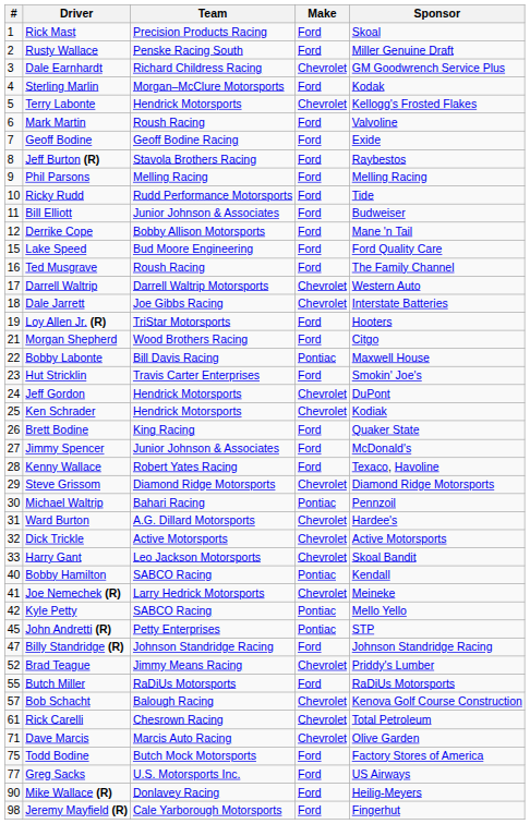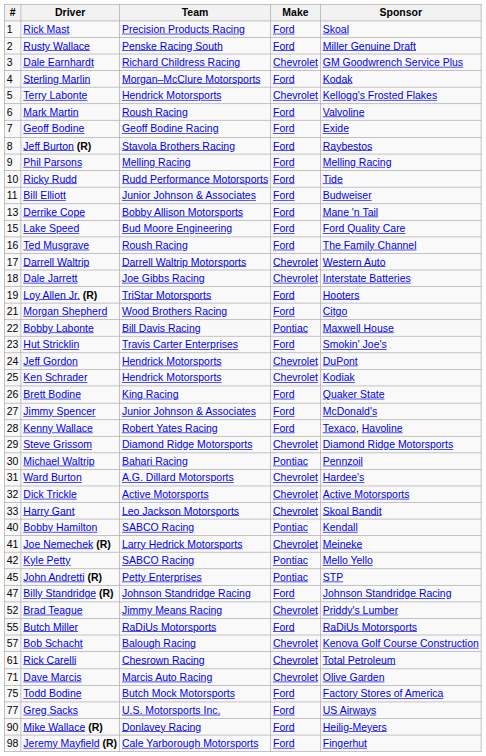Derrike Cope | #: 12 -> 13
